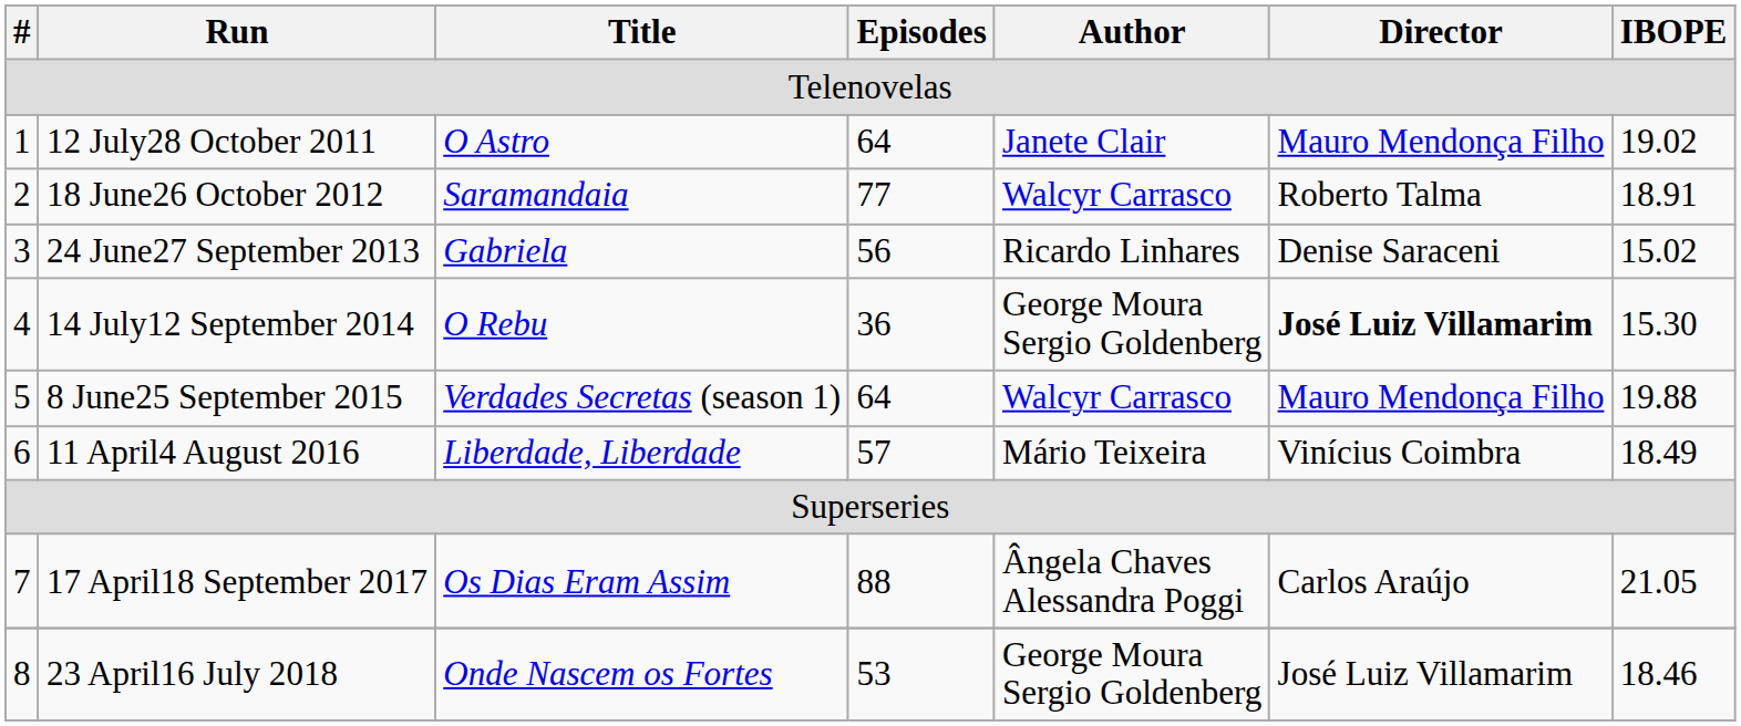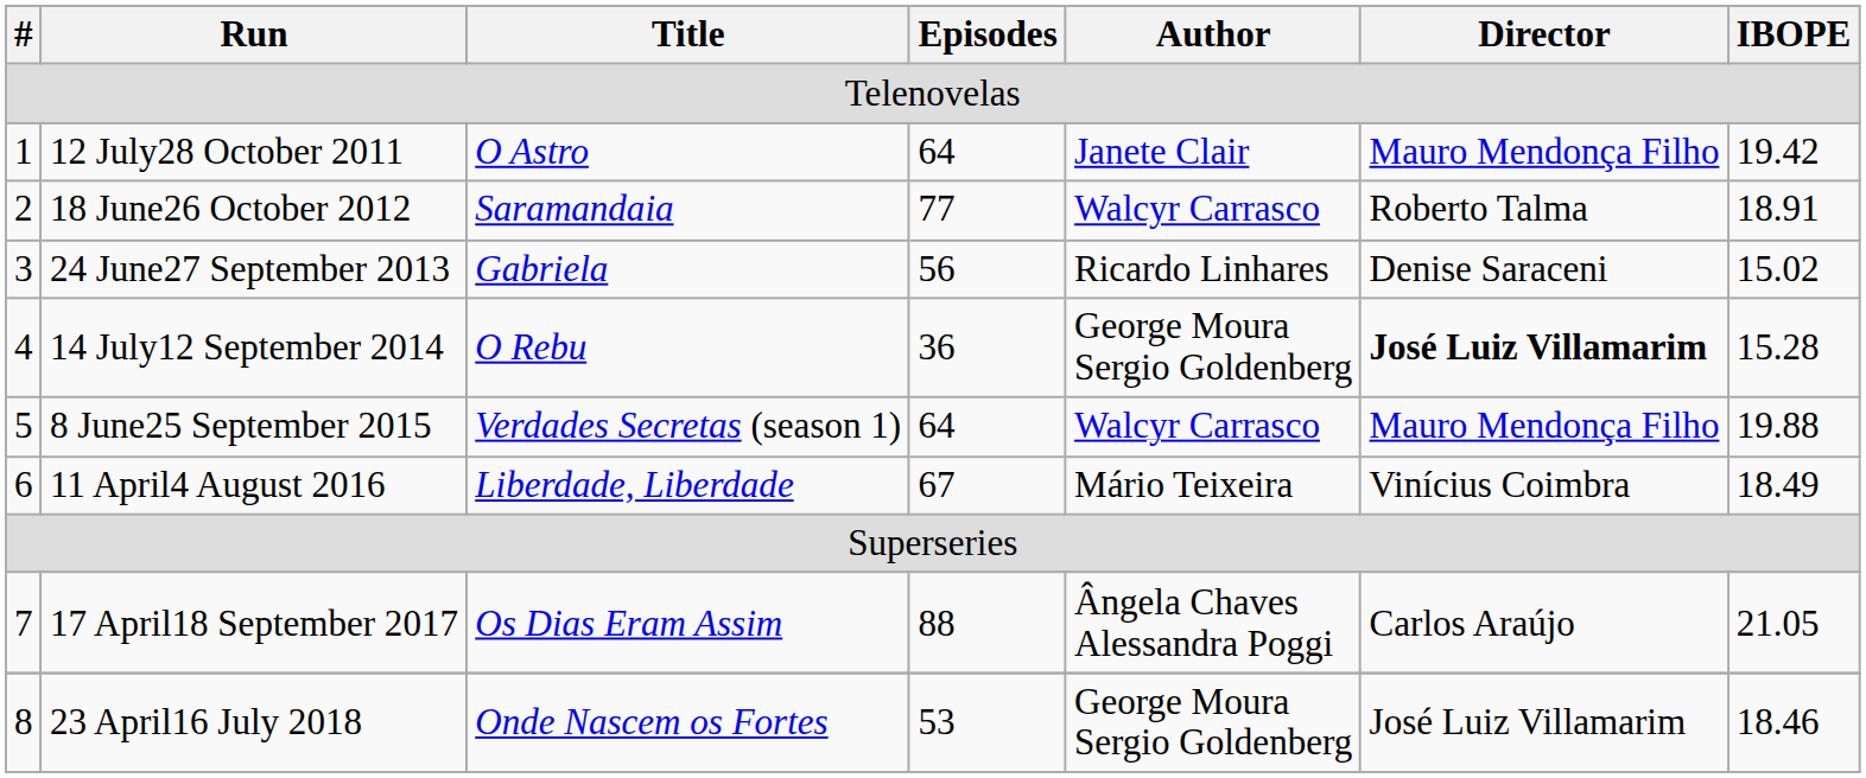12 July28 October 2011 | IBOPE: 19.02 -> 19.42
14 July12 September 2014 | IBOPE: 15.30 -> 15.28
11 April4 August 2016 | Episodes: 57 -> 67
